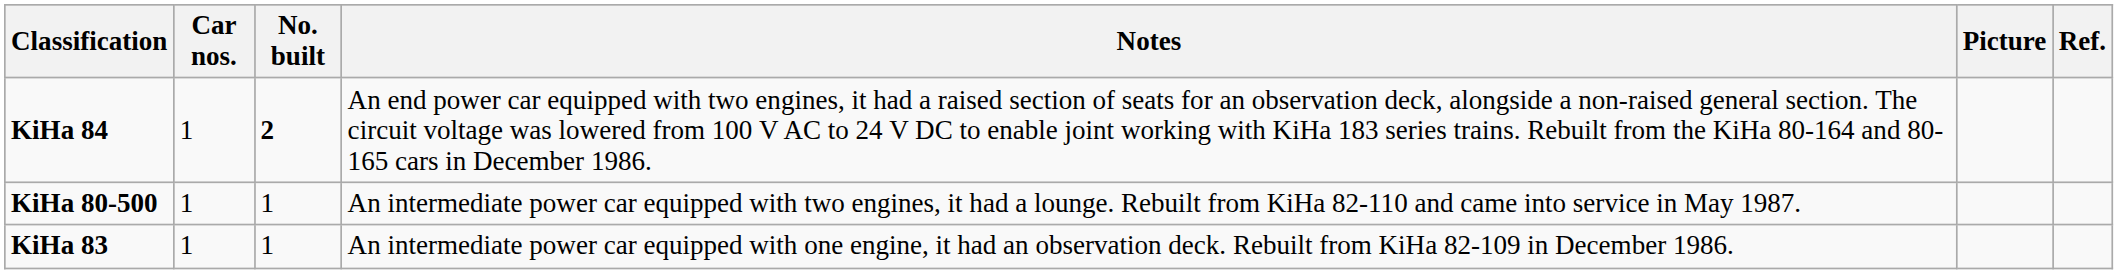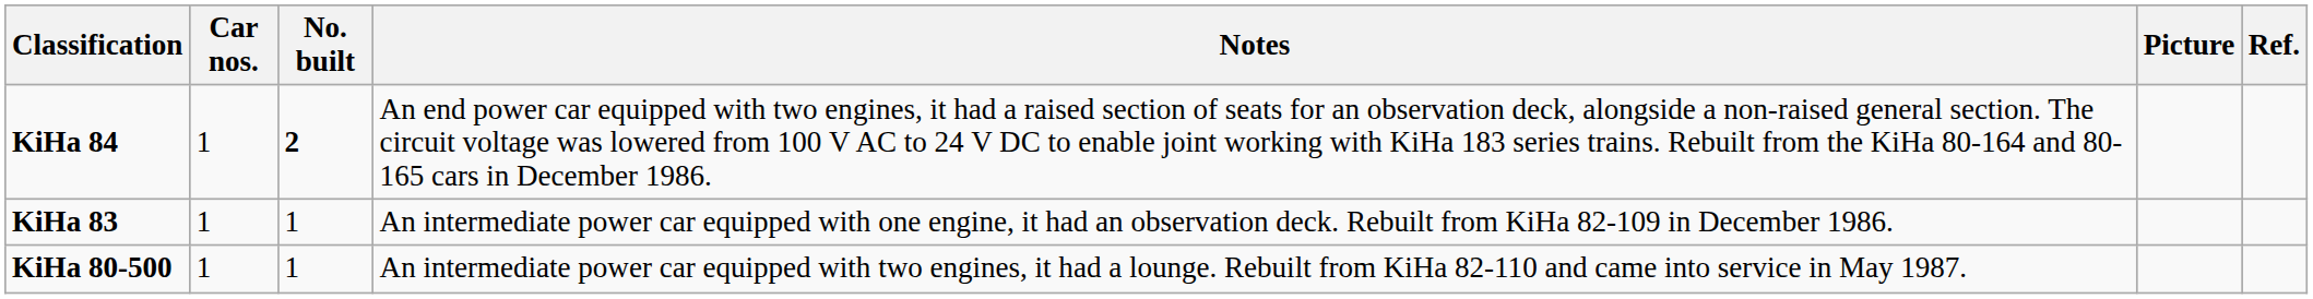rows swapped: KiHa 83 <-> KiHa 80-500
